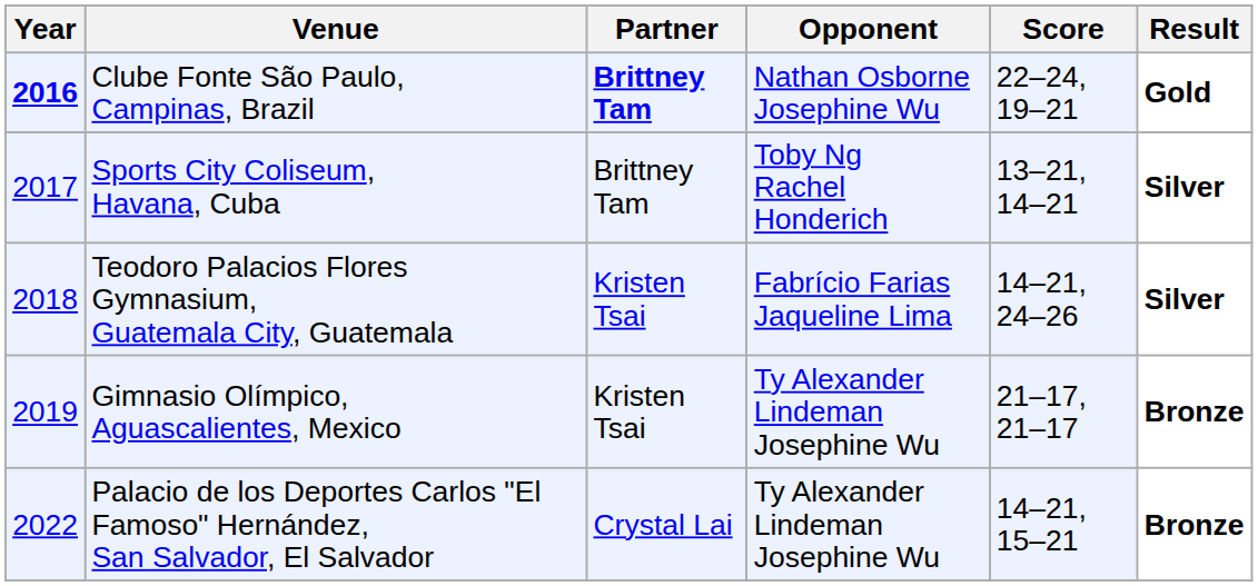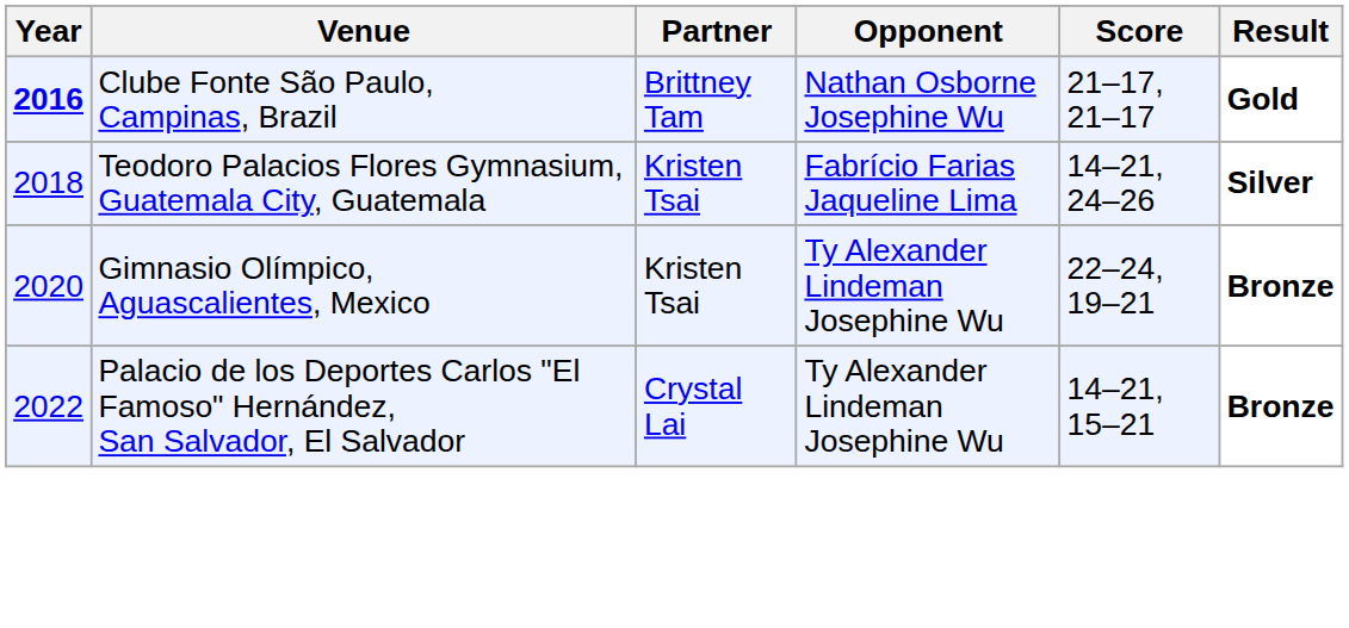Clube Fonte São Paulo, Campinas, Brazil | Partner: bold -> normal
Clube Fonte São Paulo, Campinas, Brazil | Score: 22–24, 19–21 -> 21–17, 21–17
- row: 2017 | Sports City Coliseum, Havana, Cuba | Brittney Tam | Toby Ng Rachel Honderich | 13–21, 14–21 | Silver
Gimnasio Olímpico, Aguascalientes, Mexico | Year: 2019 -> 2020
Gimnasio Olímpico, Aguascalientes, Mexico | Score: 21–17, 21–17 -> 22–24, 19–21
